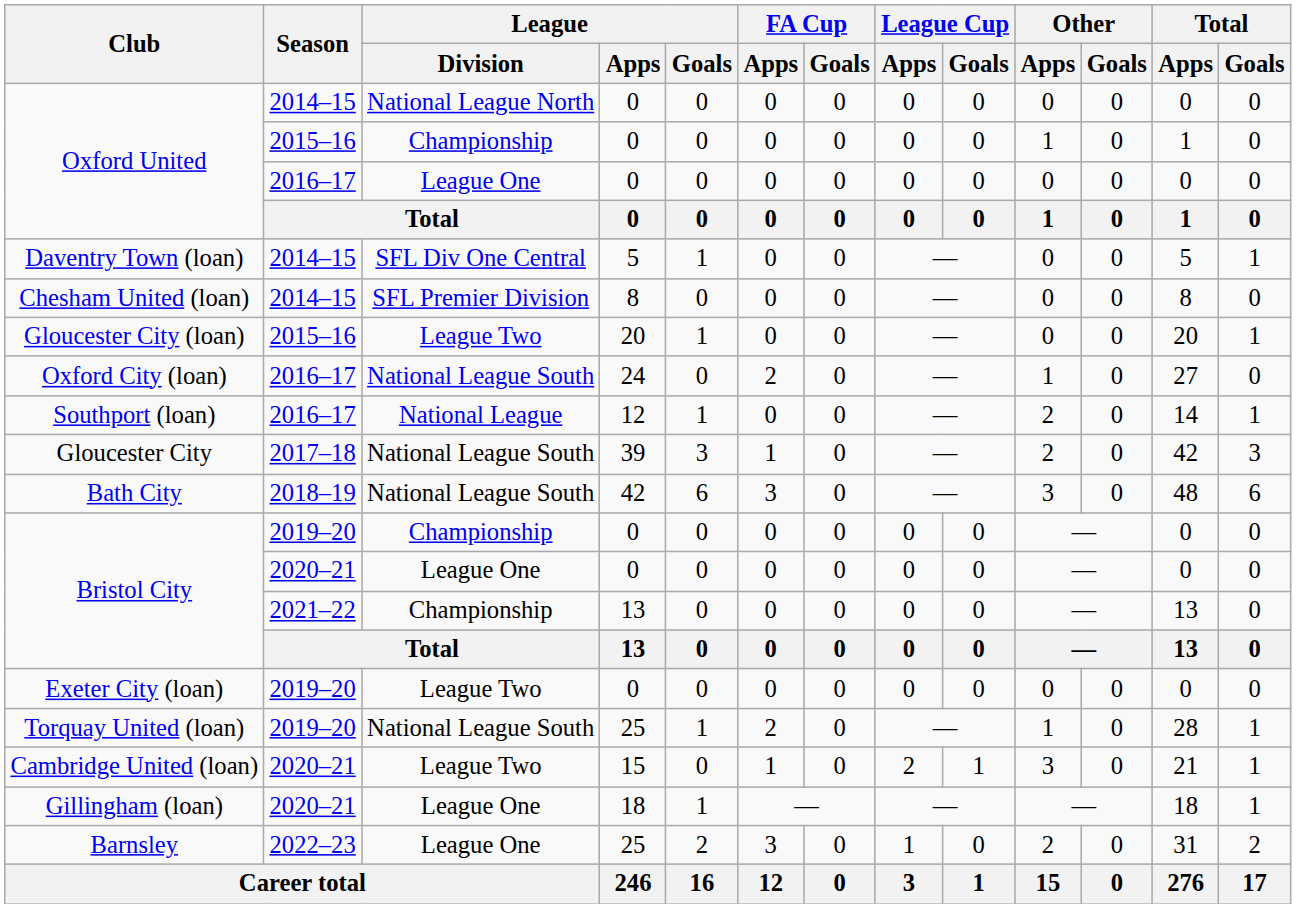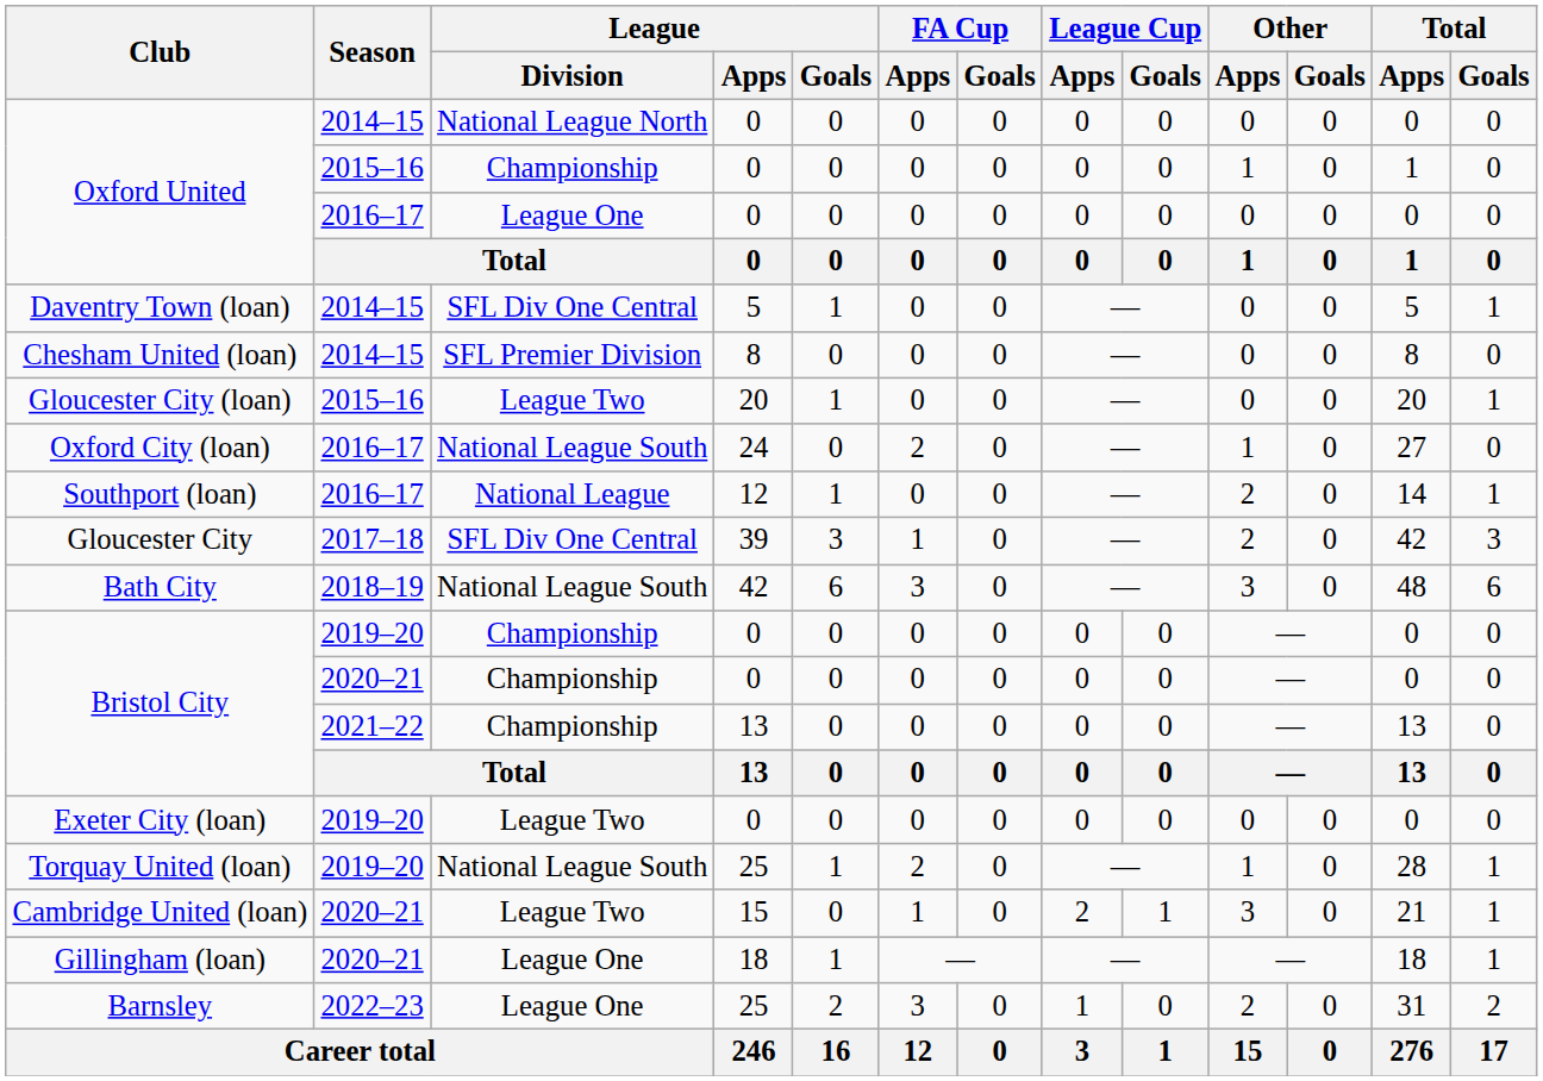Gloucester City | League / Division: National League South -> SFL Div One Central
Bristol City / 2020–21 | League / Division: League One -> Championship
